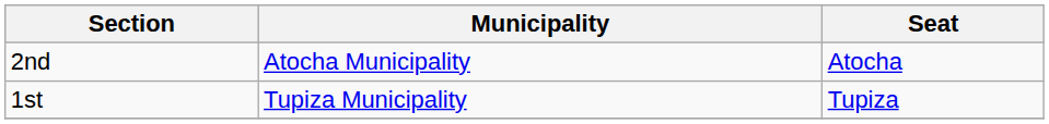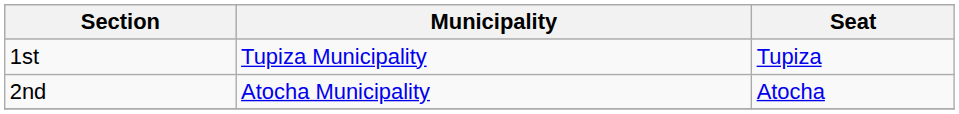rows swapped: 1st <-> 2nd
